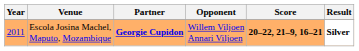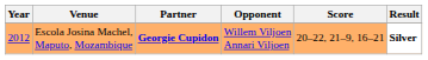Escola Josina Machel, Maputo, Mozambique | Year: 2011 -> 2012
Escola Josina Machel, Maputo, Mozambique | Score: bold -> normal
